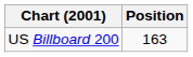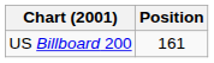US Billboard 200 | Position: 163 -> 161
